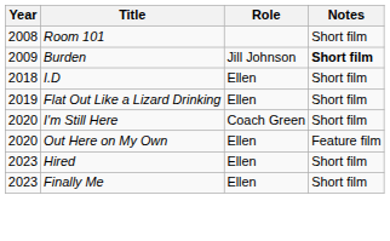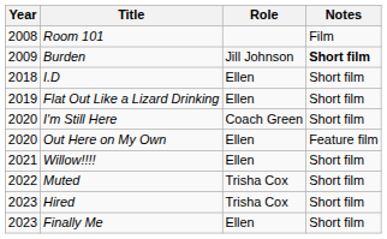Room 101 | Notes: Short film -> Film
+ row: 2021 | Willow!!!! | Ellen | Short film
+ row: 2022 | Muted | Trisha Cox | Short film
Hired | Role: Ellen -> Trisha Cox
